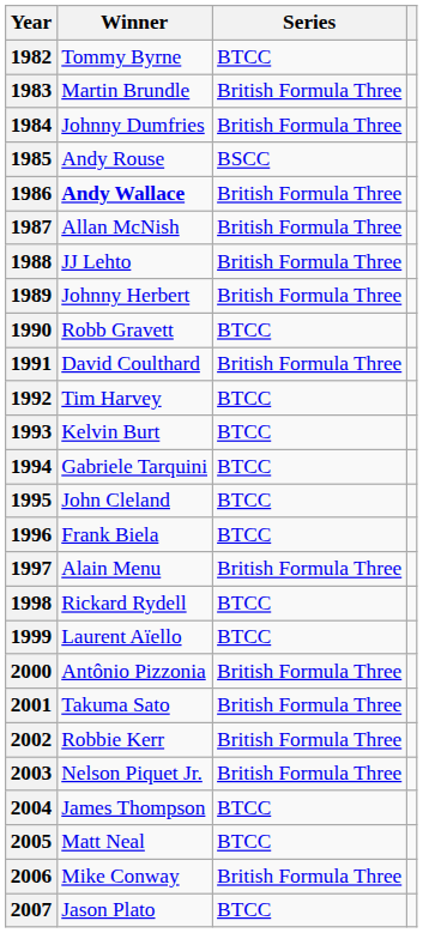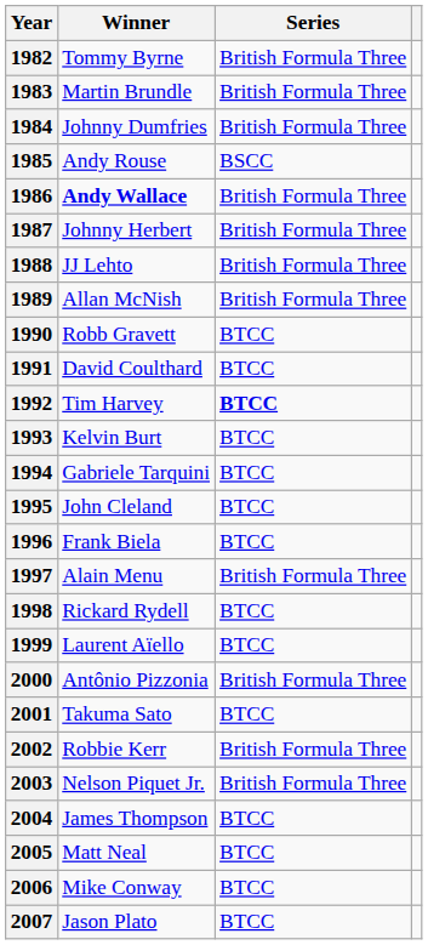1982 | Series: BTCC -> British Formula Three
1987 | Winner: Allan McNish -> Johnny Herbert
1989 | Winner: Johnny Herbert -> Allan McNish
1991 | Series: British Formula Three -> BTCC
1992 | Series: normal -> bold
2001 | Series: British Formula Three -> BTCC
2006 | Series: British Formula Three -> BTCC
